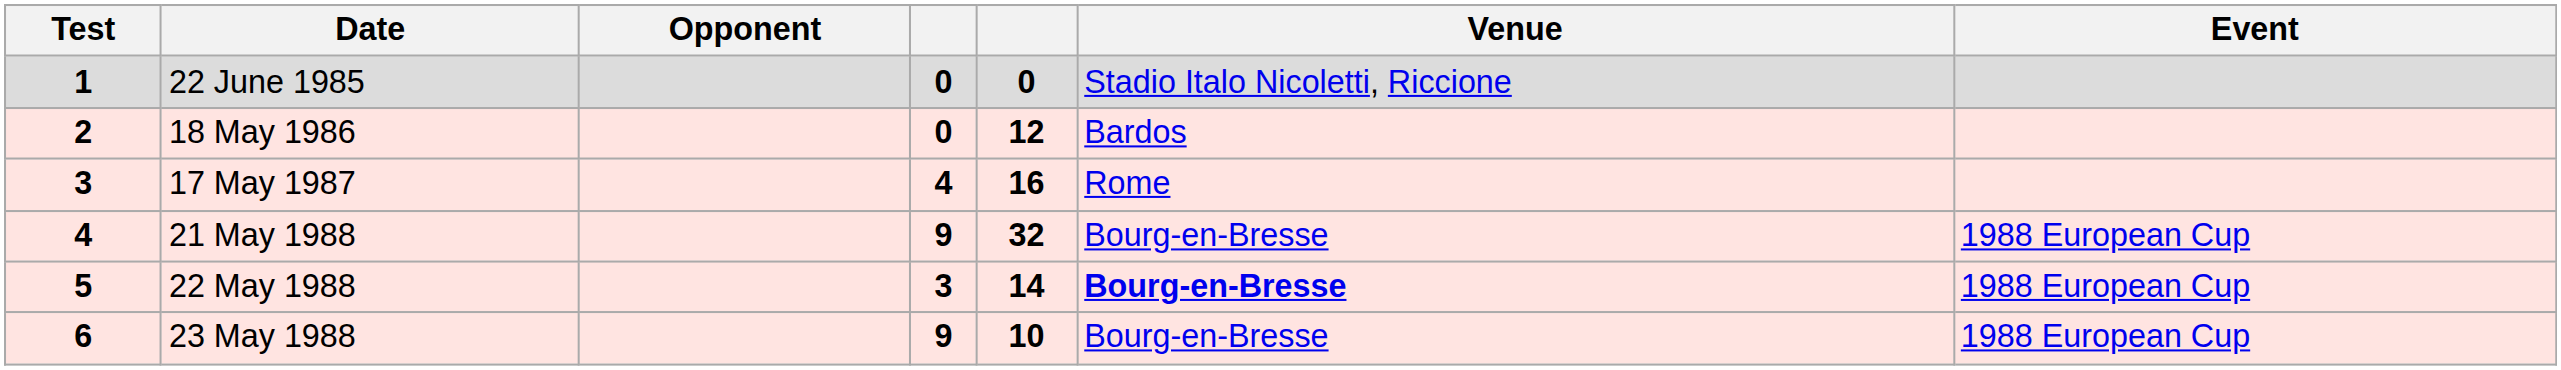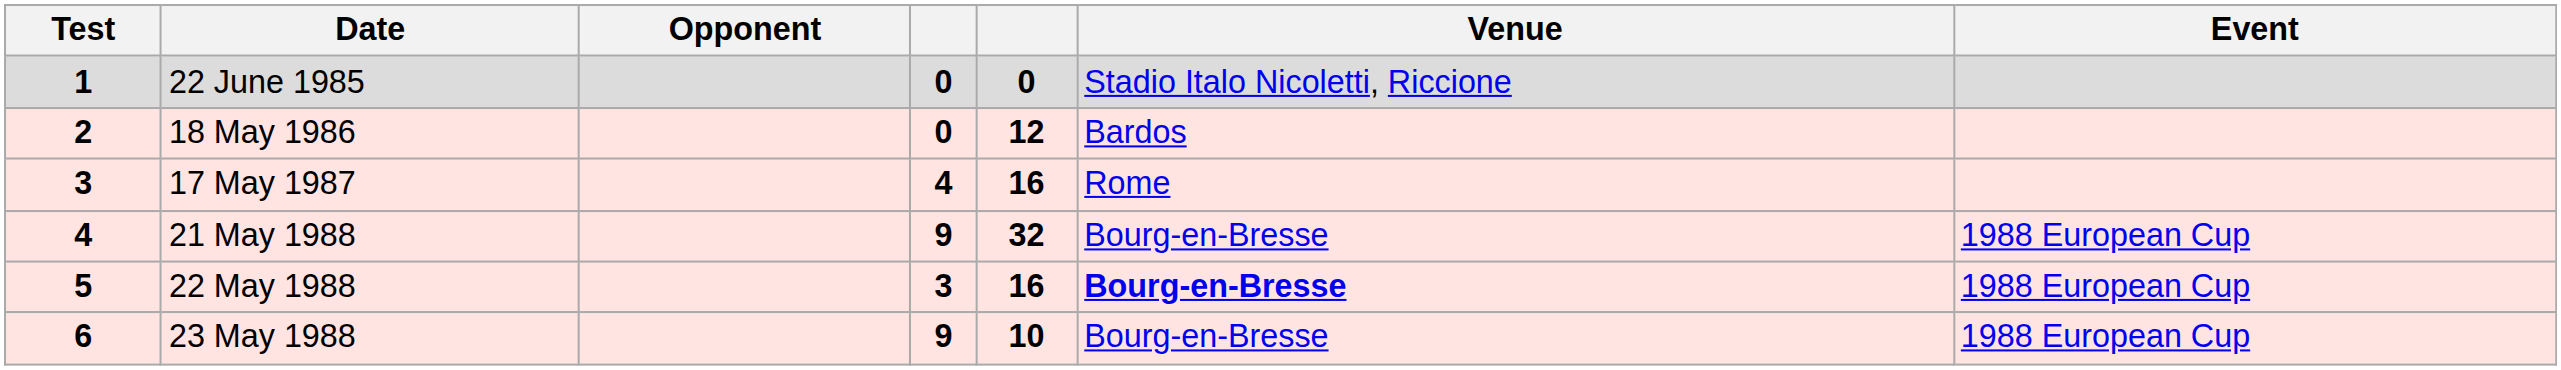22 May 1988 | column 5: 14 -> 16
